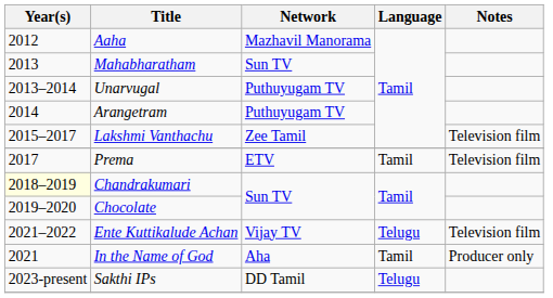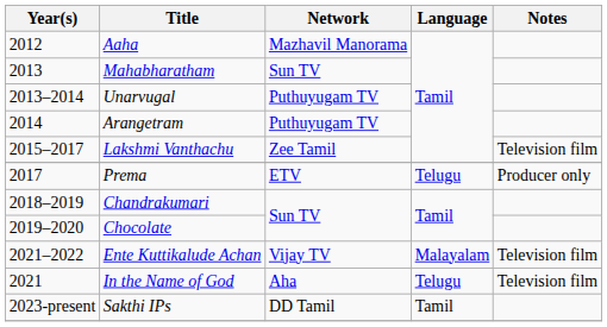Prema | Language: Tamil -> Telugu
Prema | Notes: Television film -> Producer only
Chandrakumari | Year(s): lightyellow background -> no background
Ente Kuttikalude Achan | Language: Telugu -> Malayalam
In the Name of God | Language: Tamil -> Telugu
In the Name of God | Notes: Producer only -> Television film
Sakthi IPs | Language: Telugu -> Tamil
